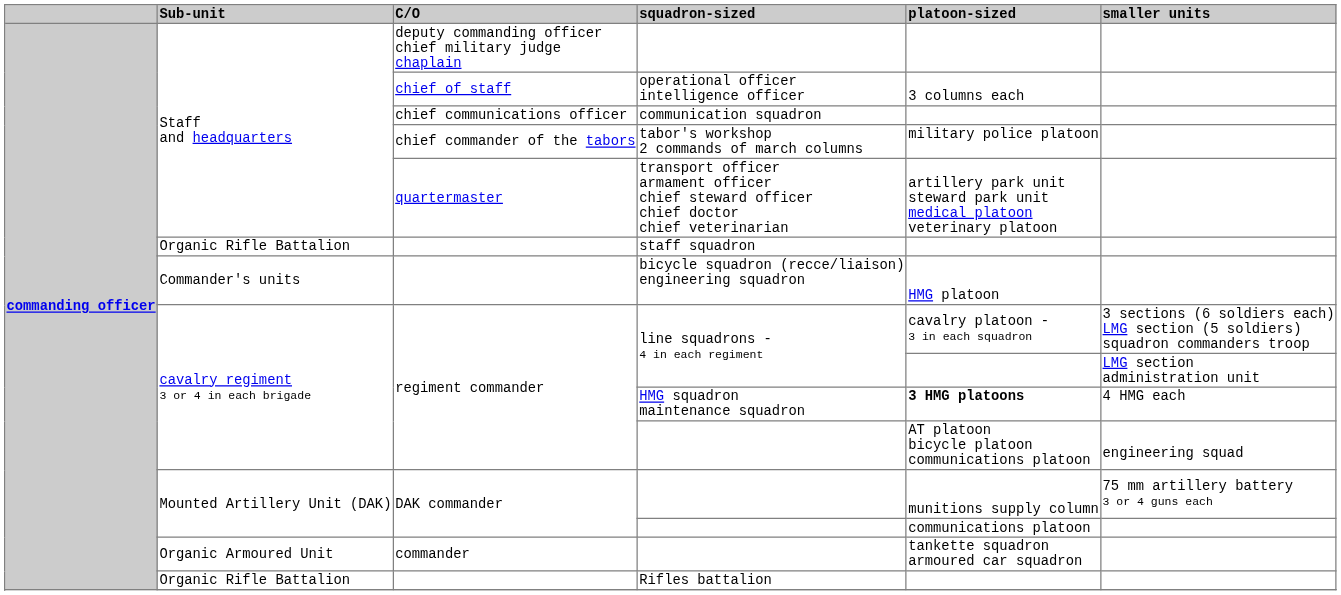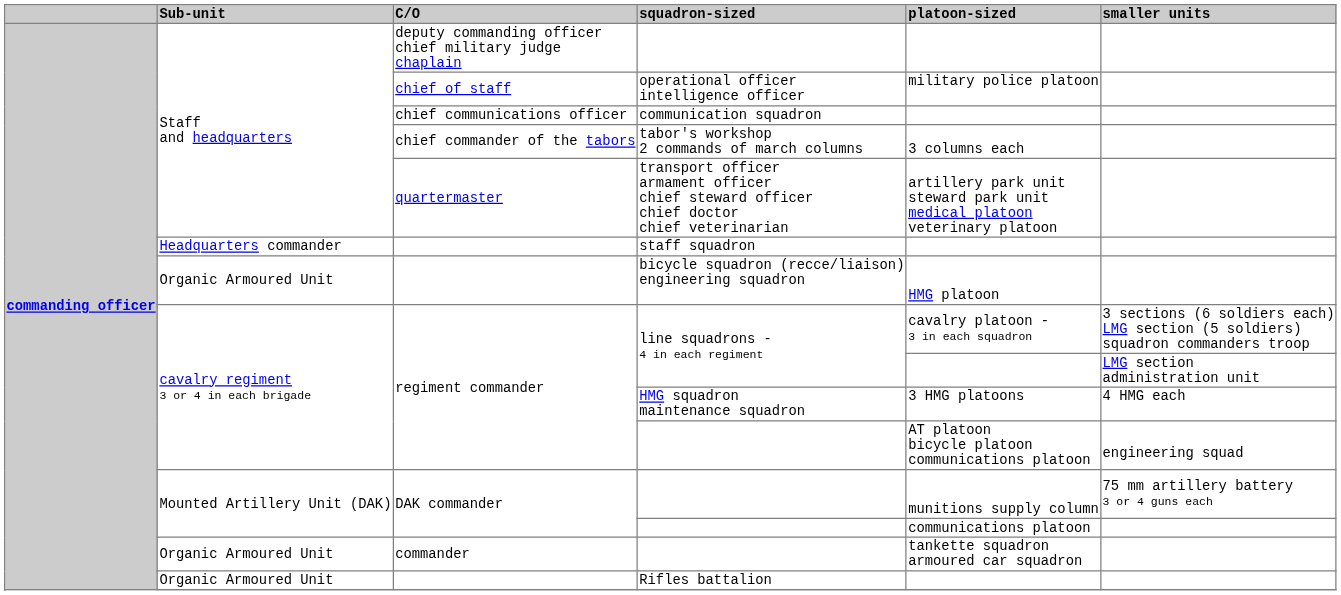operational officer intelligence officer | platoon-sized: 3 columns each -> military police platoon
tabor's workshop 2 commands of march columns | platoon-sized: military police platoon -> 3 columns each
staff squadron | Sub-unit: Organic Rifle Battalion -> Headquarters commander
bicycle squadron (recce/liaison) engineering squadron | Sub-unit: Commander's units -> Organic Armoured Unit
HMG squadron maintenance squadron | platoon-sized: bold -> normal
Rifles battalion | Sub-unit: Organic Rifle Battalion -> Organic Armoured Unit
